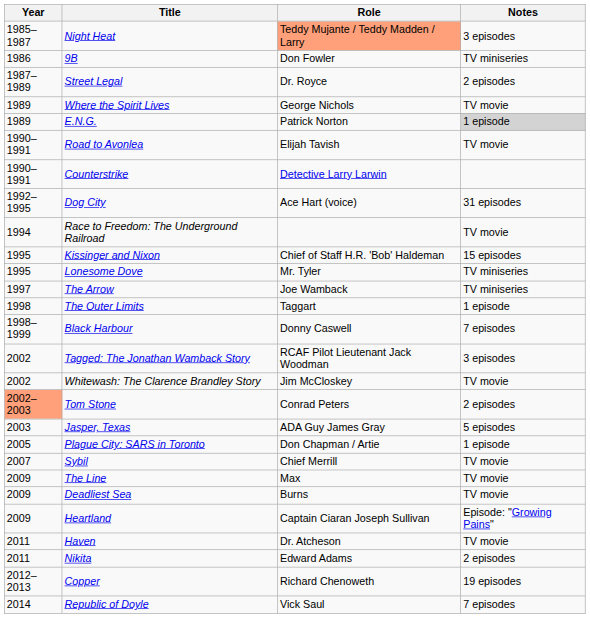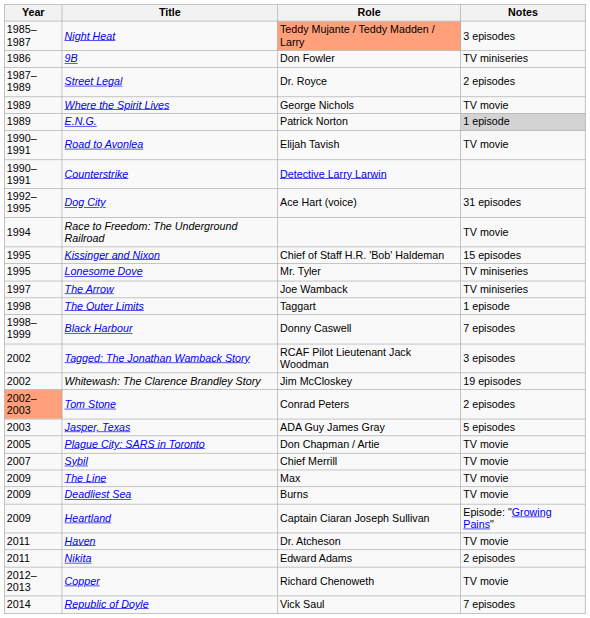Whitewash: The Clarence Brandley Story | Notes: TV movie -> 19 episodes
Plague City: SARS in Toronto | Notes: 1 episode -> TV movie
Copper | Notes: 19 episodes -> TV movie
